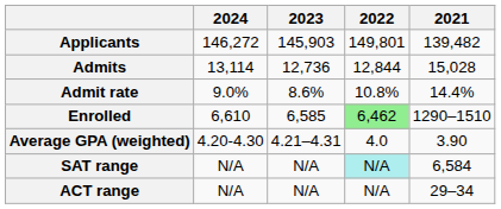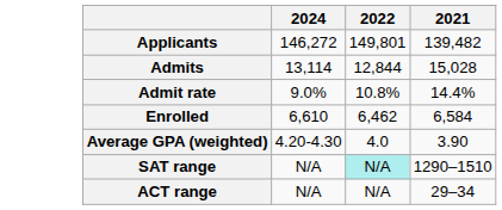- column: 2023 | 145,903 | 12,736 | 8.6% | 6,585 | 4.21–4.31 | N/A | N/A
Enrolled | 2022: lightgreen background -> no background
Enrolled | 2021: 1290–1510 -> 6,584
SAT range | 2021: 6,584 -> 1290–1510
